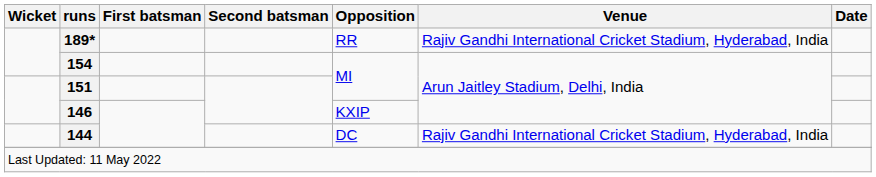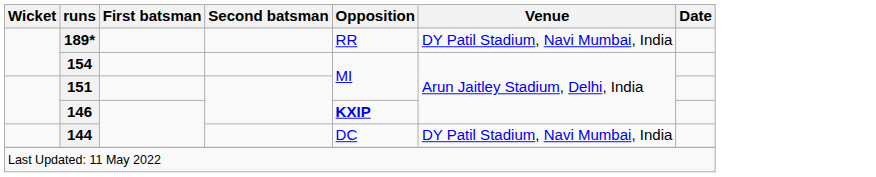189* | Venue: Rajiv Gandhi International Cricket Stadium, Hyderabad, India -> DY Patil Stadium, Navi Mumbai, India
146 | Opposition: normal -> bold
144 | Venue: Rajiv Gandhi International Cricket Stadium, Hyderabad, India -> DY Patil Stadium, Navi Mumbai, India
